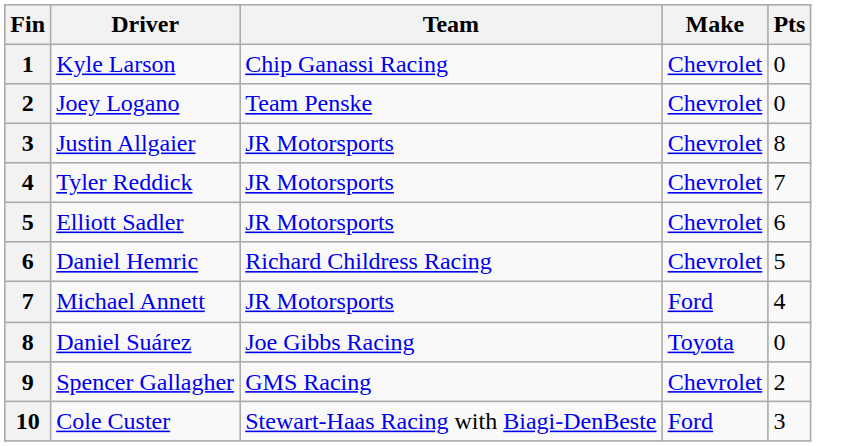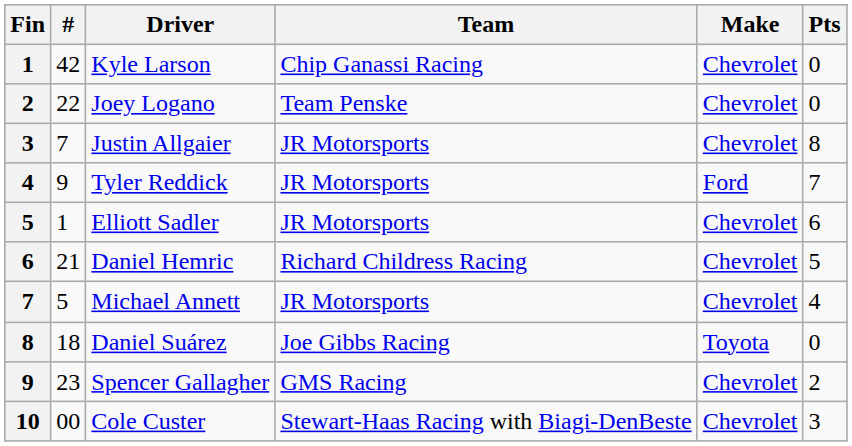+ column: # | 42 | 22 | 7 | 9 | 1 | 21 | 5 | 18 | 23 | 00
Tyler Reddick | Make: Chevrolet -> Ford
Michael Annett | Make: Ford -> Chevrolet
Cole Custer | Make: Ford -> Chevrolet
